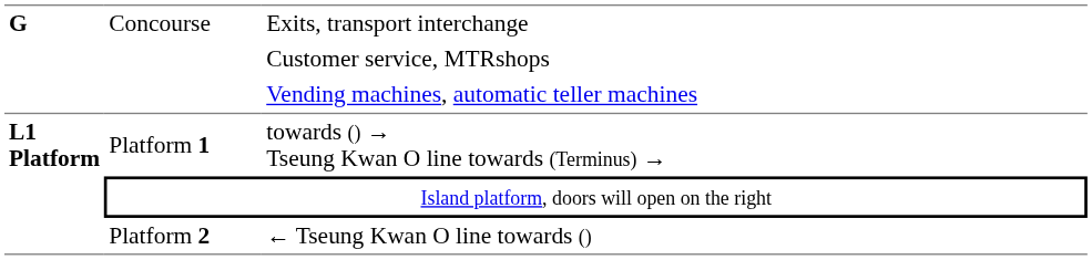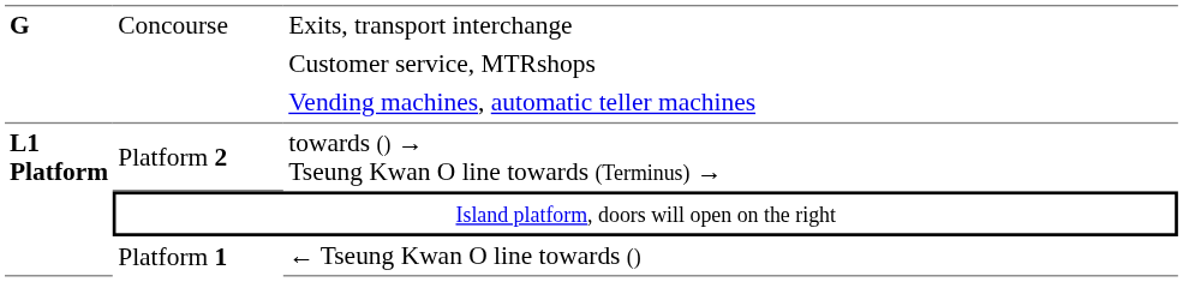towards () → Tseung Kwan O line towards (Terminus) → | column 2: Platform 1 -> Platform 2
← Tseung Kwan O line towards () | column 2: Platform 2 -> Platform 1
